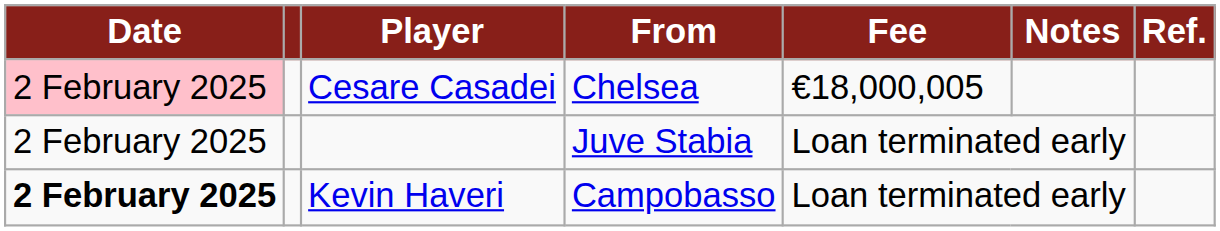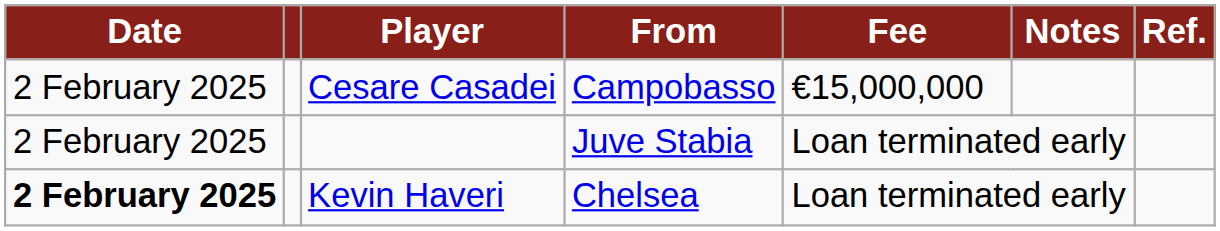Cesare Casadei | Date: pink background -> no background
Cesare Casadei | From: Chelsea -> Campobasso
Cesare Casadei | Fee: €18,000,005 -> €15,000,000
Kevin Haveri | From: Campobasso -> Chelsea
